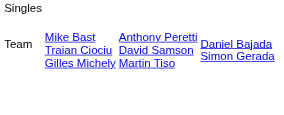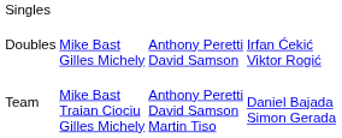+ row: Doubles | Mike Bast Gilles Michely | Anthony Peretti David Samson | Irfan Ćekić Viktor Rogić
